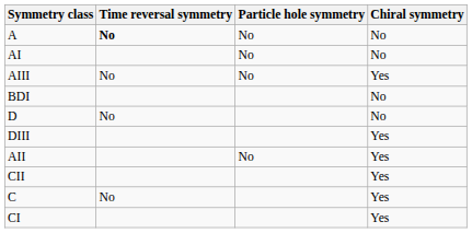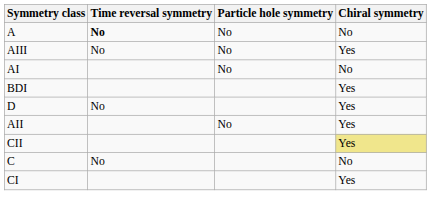rows swapped: AIII <-> AI
BDI | Chiral symmetry: No -> Yes
D | Chiral symmetry: No -> Yes
- row: DIII | Yes
CII | Chiral symmetry: no background -> khaki background
C | Chiral symmetry: Yes -> No
